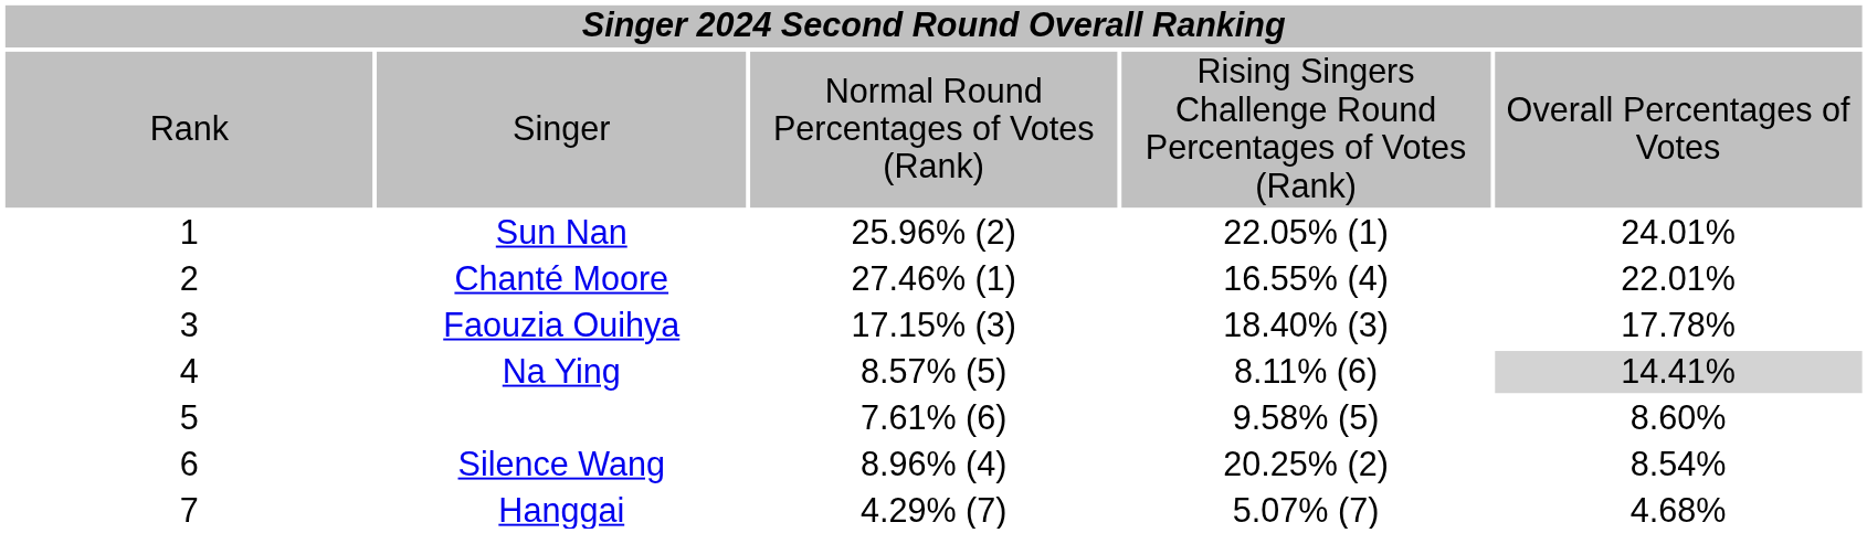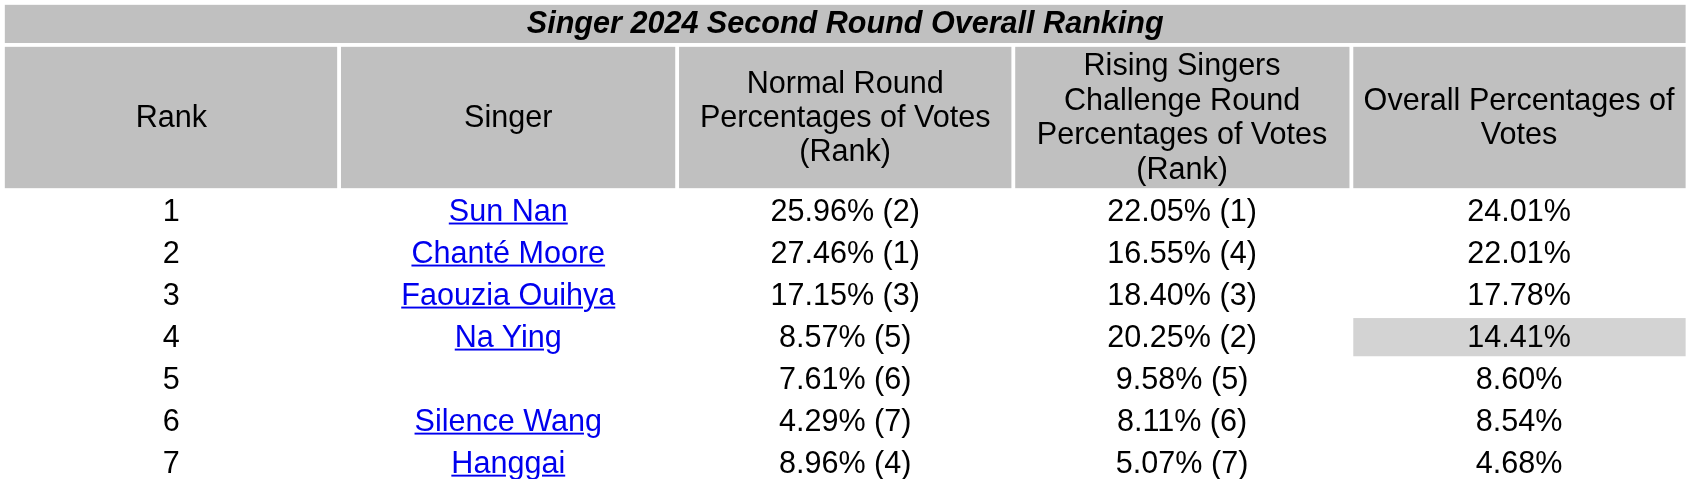Na Ying | column 4: 8.11% (6) -> 20.25% (2)
Silence Wang | column 3: 8.96% (4) -> 4.29% (7)
Silence Wang | column 4: 20.25% (2) -> 8.11% (6)
Hanggai | column 3: 4.29% (7) -> 8.96% (4)
